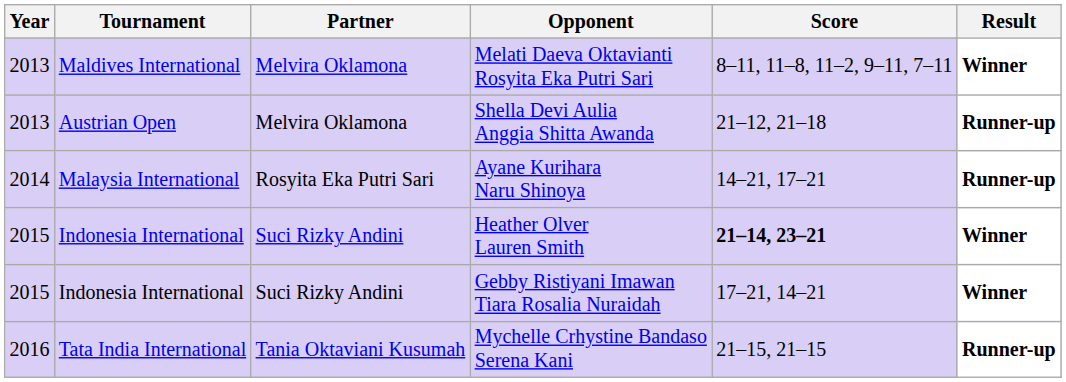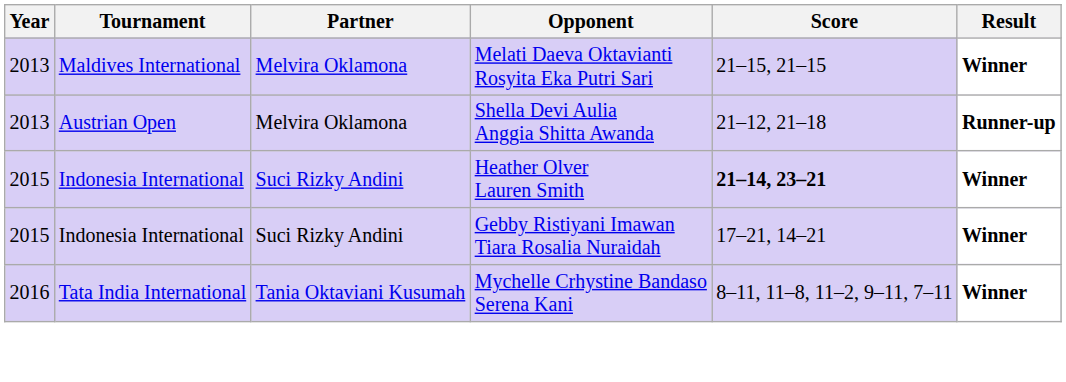Melati Daeva Oktavianti Rosyita Eka Putri Sari | Score: 8–11, 11–8, 11–2, 9–11, 7–11 -> 21–15, 21–15
- row: 2014 | Malaysia International | Rosyita Eka Putri Sari | Ayane Kurihara Naru Shinoya | 14–21, 17–21 | Runner-up
Mychelle Crhystine Bandaso Serena Kani | Score: 21–15, 21–15 -> 8–11, 11–8, 11–2, 9–11, 7–11
Mychelle Crhystine Bandaso Serena Kani | Result: Runner-up -> Winner
